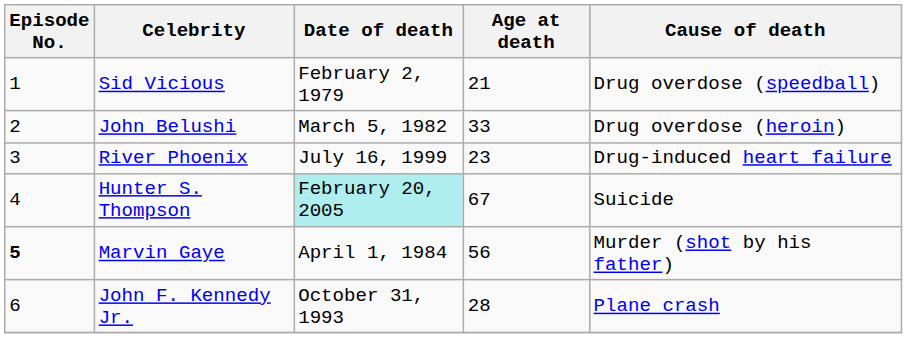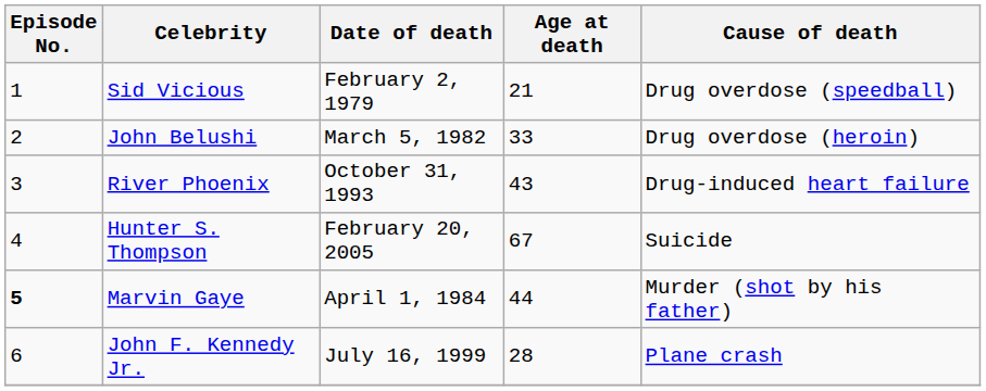River Phoenix | Date of death: July 16, 1999 -> October 31, 1993
River Phoenix | Age at death: 23 -> 43
Hunter S. Thompson | Date of death: paleturquoise background -> no background
Marvin Gaye | Age at death: 56 -> 44
John F. Kennedy Jr. | Date of death: October 31, 1993 -> July 16, 1999
